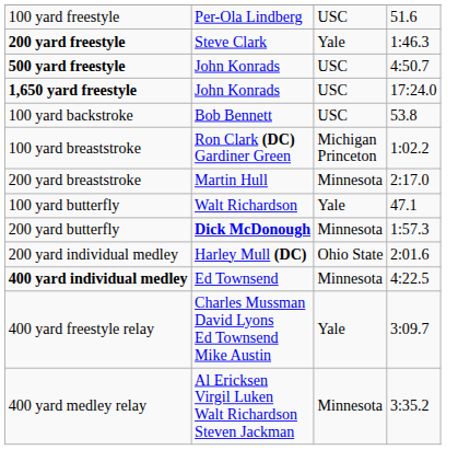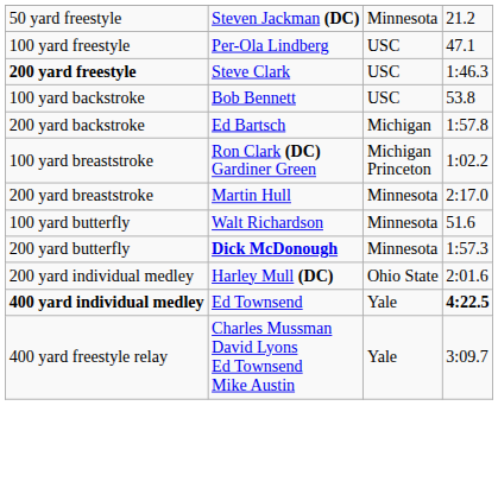+ row: 50 yard freestyle | Steven Jackman (DC) | Minnesota | 21.2
100 yard freestyle | column 4: 51.6 -> 47.1
200 yard freestyle | column 3: Yale -> USC
- row: 500 yard freestyle | John Konrads | USC | 4:50.7
- row: 1,650 yard freestyle | John Konrads | USC | 17:24.0
+ row: 200 yard backstroke | Ed Bartsch | Michigan | 1:57.8
100 yard butterfly | column 3: Yale -> Minnesota
100 yard butterfly | column 4: 47.1 -> 51.6
400 yard individual medley | column 3: Minnesota -> Yale
400 yard individual medley | column 4: normal -> bold
- row: 400 yard medley relay | Al Ericksen Virgil Luken Walt Richardson Steven Jackman | Minnesota | 3:35.2
